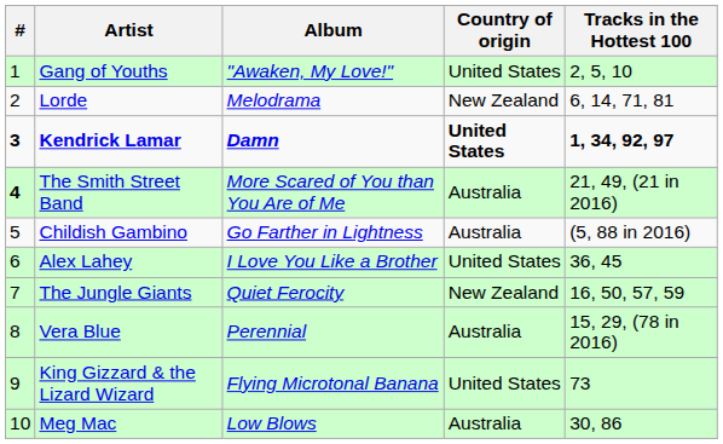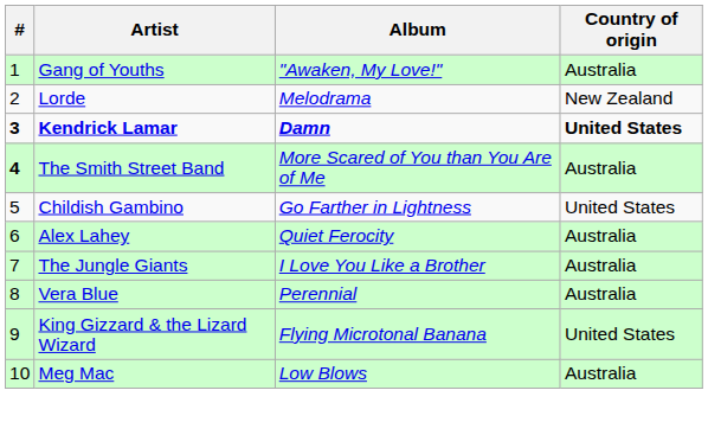- column: Tracks in the Hottest 100 | 2, 5, 10 | 6, 14, 71, 81 | 1, 34, 92, 97 | 21, 49, (21 in 2016) | (5, 88 in 2016) | 36, 45 | 16, 50, 57, 59 | 15, 29, (78 in 2016) | 73 | 30, 86
Gang of Youths | Country of origin: United States -> Australia
Childish Gambino | Country of origin: Australia -> United States
Alex Lahey | Album: I Love You Like a Brother -> Quiet Ferocity
Alex Lahey | Country of origin: United States -> Australia
The Jungle Giants | Album: Quiet Ferocity -> I Love You Like a Brother
The Jungle Giants | Country of origin: New Zealand -> Australia
